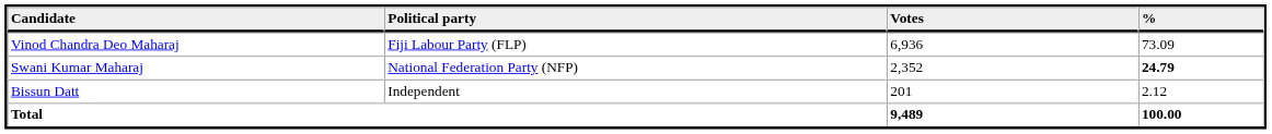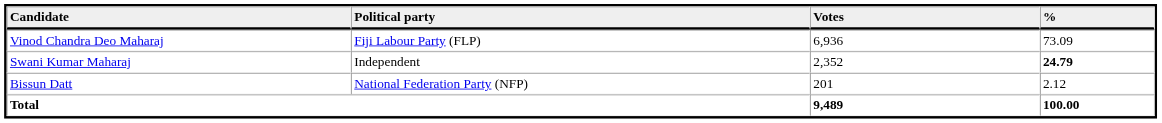Swani Kumar Maharaj | Political party: National Federation Party (NFP) -> Independent
Bissun Datt | Political party: Independent -> National Federation Party (NFP)
